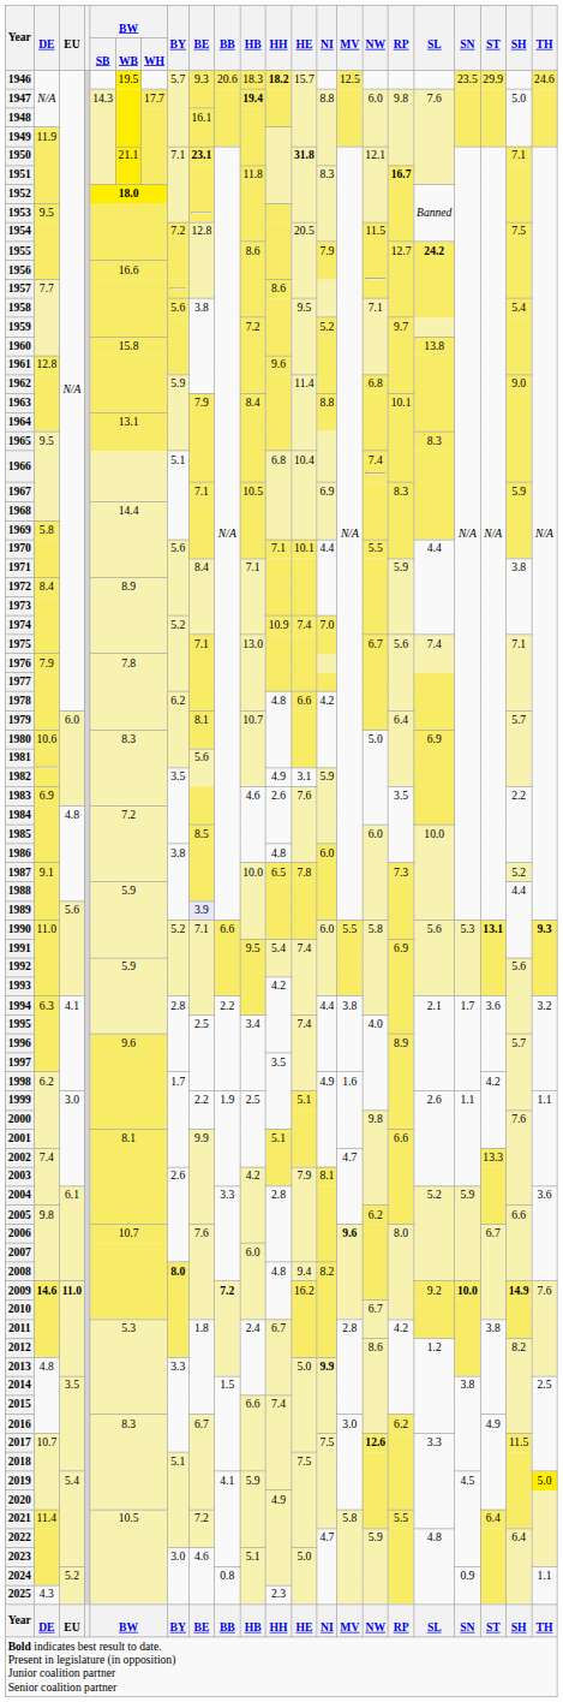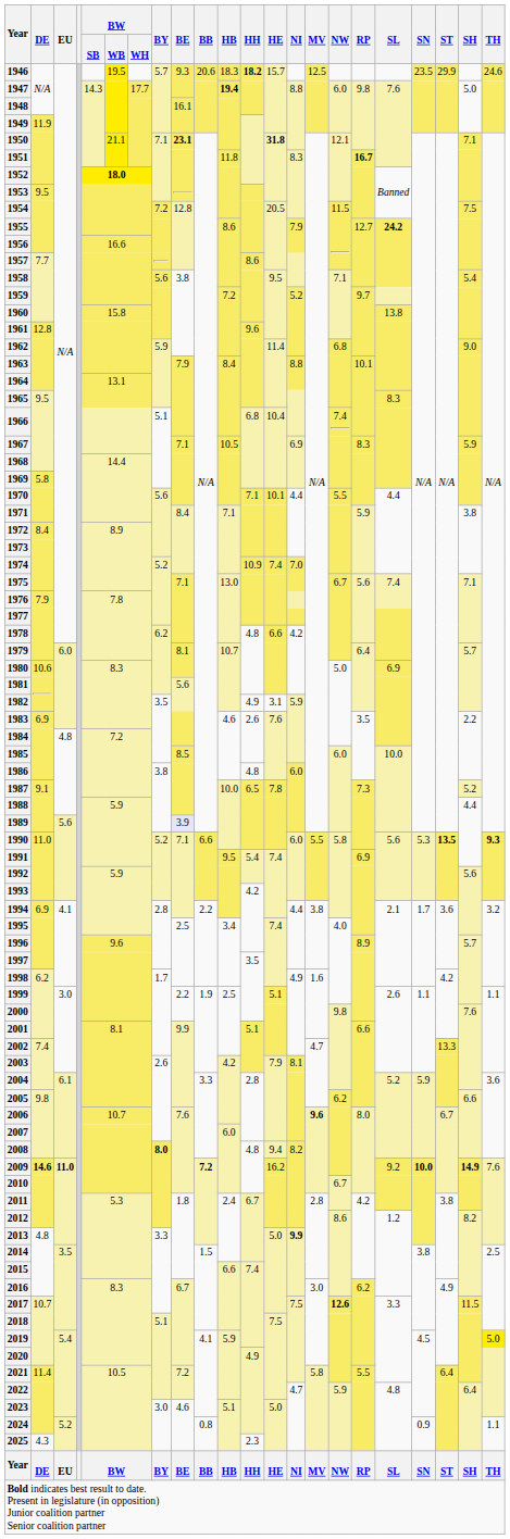1990 | ST: 13.1 -> 13.5
1994 | DE: 6.3 -> 6.9
